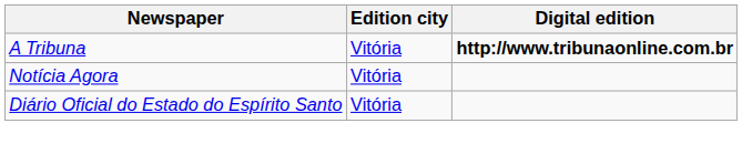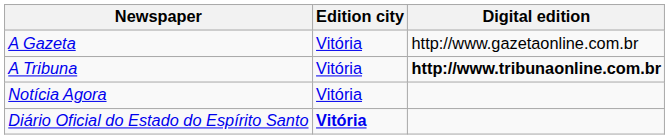+ row: A Gazeta | Vitória | http://www.gazetaonline.com.br
Diário Oficial do Estado do Espírito Santo | Edition city: normal -> bold
